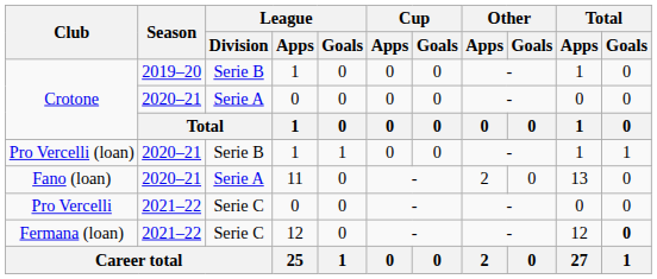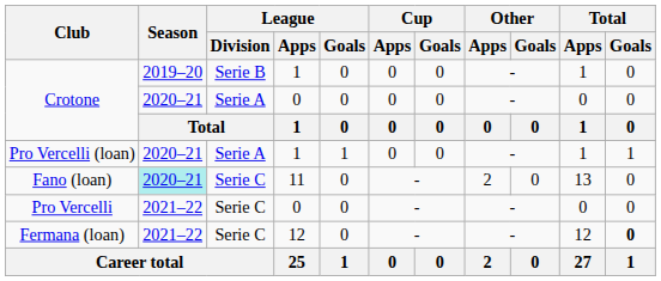Pro Vercelli (loan) | League / Division: Serie B -> Serie A
Fano (loan) | Season: no background -> paleturquoise background
Fano (loan) | League / Division: Serie A -> Serie C
